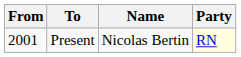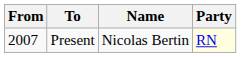Present | From: 2001 -> 2007
